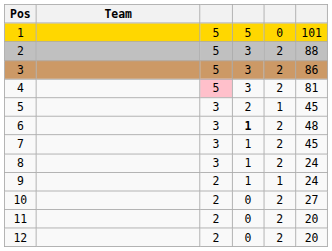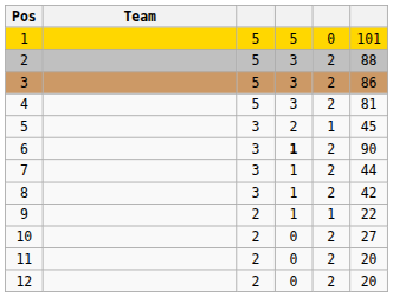4 | column 3: pink background -> no background
6 | column 6: 48 -> 90
7 | column 6: 45 -> 44
8 | column 6: 24 -> 42
9 | column 6: 24 -> 22
